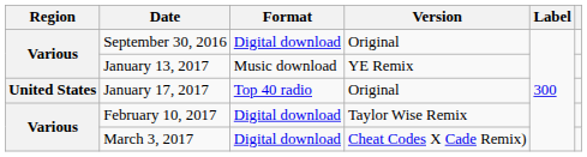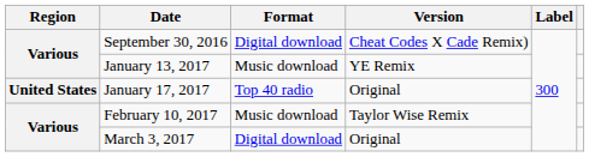September 30, 2016 | Version: Original -> Cheat Codes X Cade Remix)
February 10, 2017 | Format: Digital download -> Music download
March 3, 2017 | Version: Cheat Codes X Cade Remix) -> Original
